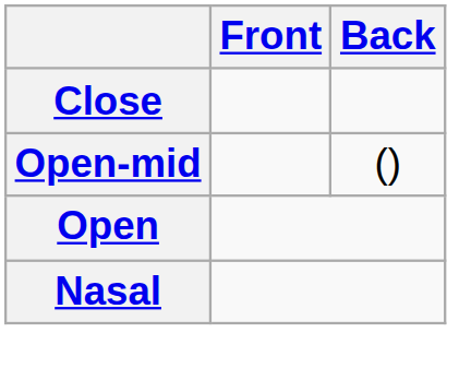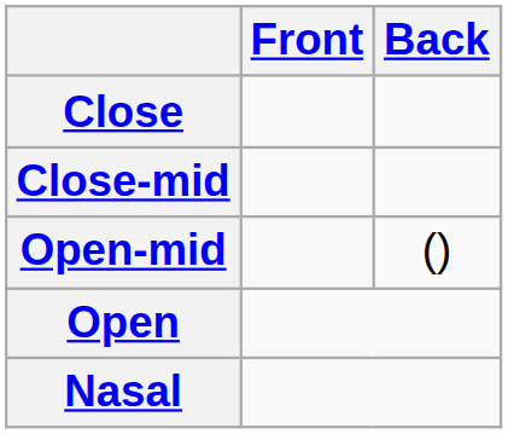+ row: Close-mid
